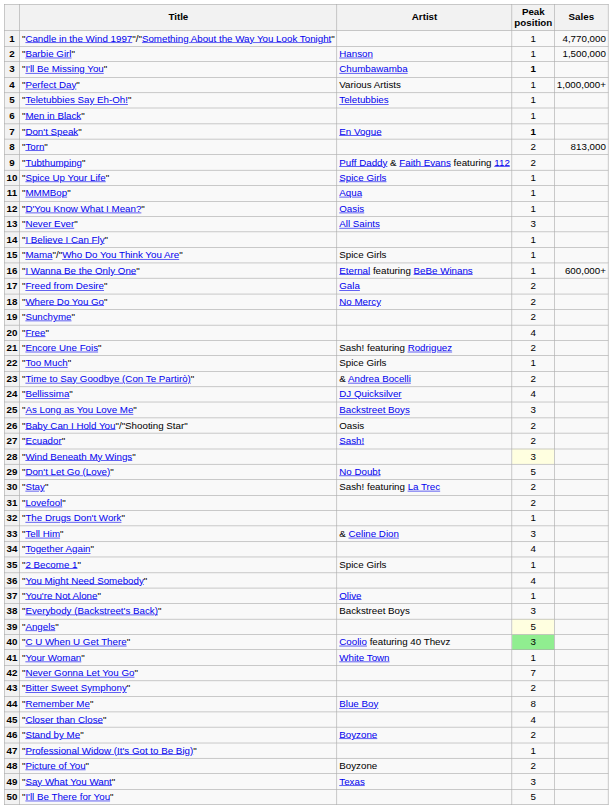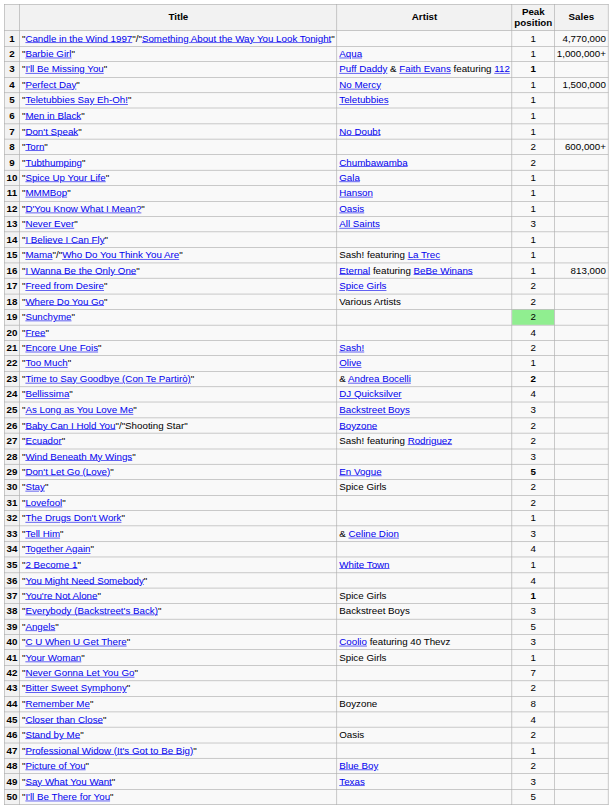"Barbie Girl" | Artist: Hanson -> Aqua
"Barbie Girl" | Sales: 1,500,000 -> 1,000,000+
"I'll Be Missing You" | Artist: Chumbawamba -> Puff Daddy & Faith Evans featuring 112
"Perfect Day" | Artist: Various Artists -> No Mercy
"Perfect Day" | Sales: 1,000,000+ -> 1,500,000
"Don't Speak" | Artist: En Vogue -> No Doubt
"Don't Speak" | Peak position: bold -> normal
"Torn" | Sales: 813,000 -> 600,000+
"Tubthumping" | Artist: Puff Daddy & Faith Evans featuring 112 -> Chumbawamba
"Spice Up Your Life" | Artist: Spice Girls -> Gala
"MMMBop" | Artist: Aqua -> Hanson
"Mama"/"Who Do You Think You Are" | Artist: Spice Girls -> Sash! featuring La Trec
"I Wanna Be the Only One" | Sales: 600,000+ -> 813,000
"Freed from Desire" | Artist: Gala -> Spice Girls
"Where Do You Go" | Artist: No Mercy -> Various Artists
"Sunchyme" | Peak position: no background -> lightgreen background
"Encore Une Fois" | Artist: Sash! featuring Rodriguez -> Sash!
"Too Much" | Artist: Spice Girls -> Olive
"Time to Say Goodbye (Con Te Partirò)" | Peak position: normal -> bold
"Baby Can I Hold You"/"Shooting Star" | Artist: Oasis -> Boyzone
"Ecuador" | Artist: Sash! -> Sash! featuring Rodriguez
"Wind Beneath My Wings" | Peak position: lightyellow background -> no background
"Don't Let Go (Love)" | Artist: No Doubt -> En Vogue
"Don't Let Go (Love)" | Peak position: normal -> bold
"Stay" | Artist: Sash! featuring La Trec -> Spice Girls
"2 Become 1" | Artist: Spice Girls -> White Town
"You're Not Alone" | Artist: Olive -> Spice Girls
"You're Not Alone" | Peak position: normal -> bold
"Angels" | Peak position: lightyellow background -> no background
"C U When U Get There" | Peak position: lightgreen background -> no background
"Your Woman" | Artist: White Town -> Spice Girls
"Remember Me" | Artist: Blue Boy -> Boyzone
"Stand by Me" | Artist: Boyzone -> Oasis
"Picture of You" | Artist: Boyzone -> Blue Boy
